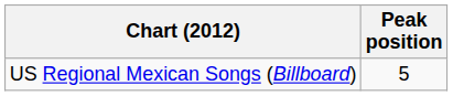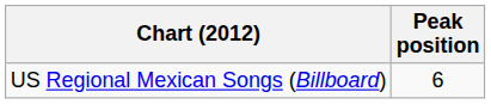US Regional Mexican Songs (Billboard) | Peak position: 5 -> 6
